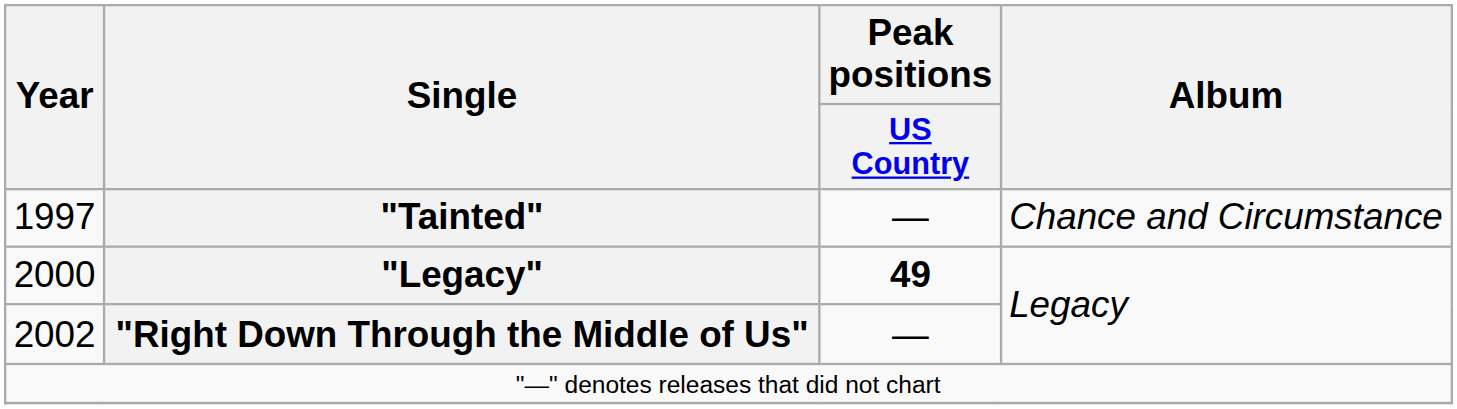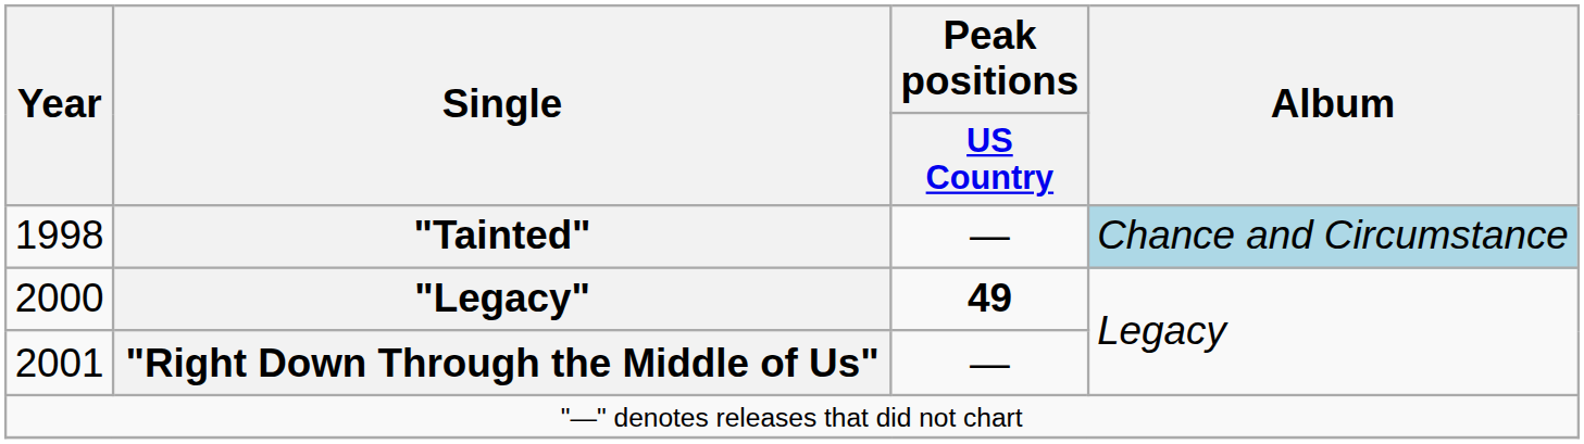"Tainted" | Year: 1997 -> 1998
"Tainted" | Album: no background -> lightblue background
"Right Down Through the Middle of Us" | Year: 2002 -> 2001
